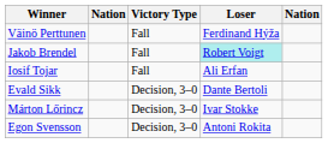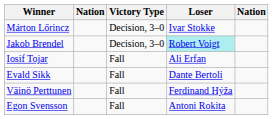rows swapped: Väinö Perttunen <-> Márton Lőrincz
Jakob Brendel | Victory Type: Fall -> Decision, 3–0
Evald Sikk | Victory Type: Decision, 3–0 -> Fall
Egon Svensson | Victory Type: Decision, 3–0 -> Fall
